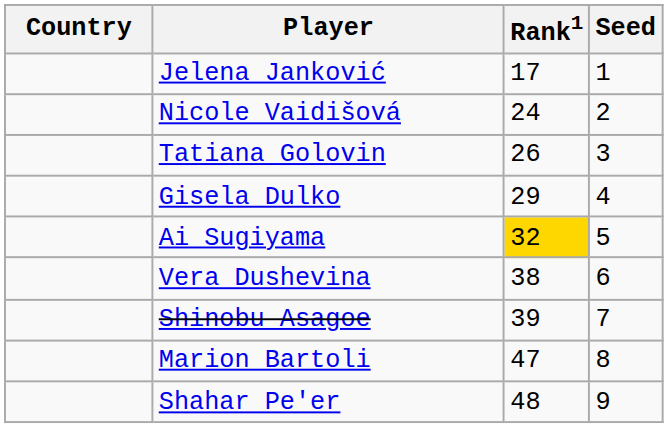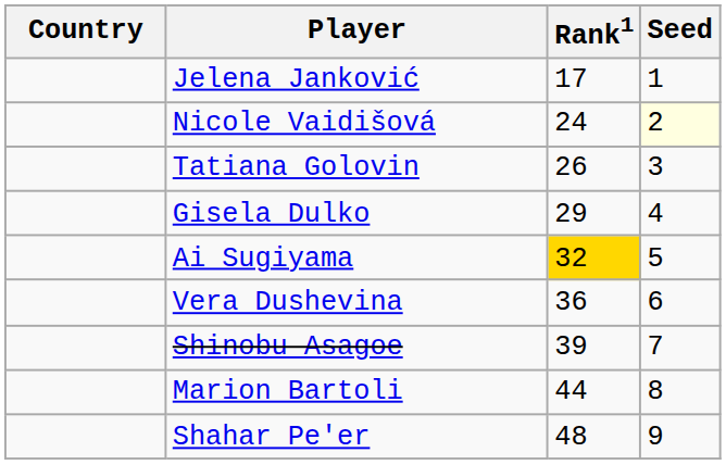Nicole Vaidišová | Seed: no background -> lightyellow background
Vera Dushevina | Rank1: 38 -> 36
Marion Bartoli | Rank1: 47 -> 44
